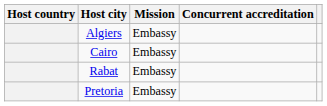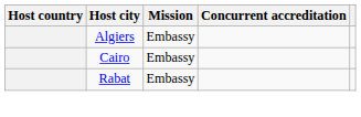- row: Pretoria | Embassy
